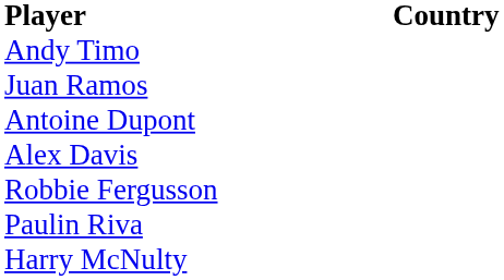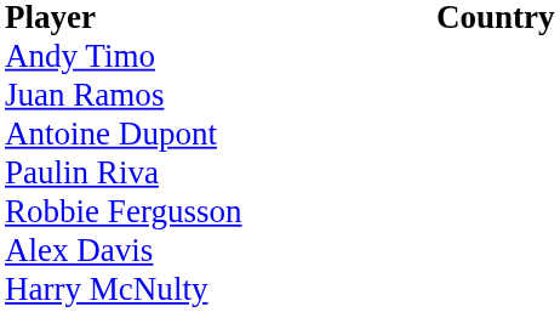rows swapped: Paulin Riva <-> Alex Davis
